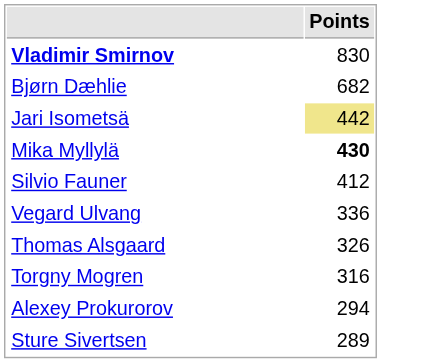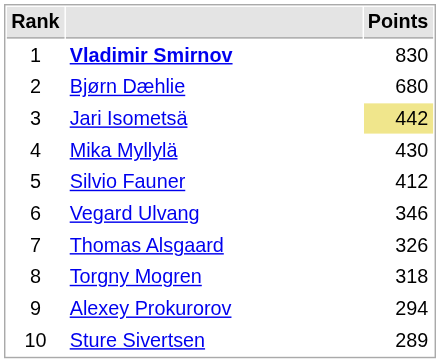+ column: Rank | 1 | 2 | 3 | 4 | 5 | 6 | 7 | 8 | 9 | 10
Bjørn Dæhlie | Points: 682 -> 680
Mika Myllylä | Points: bold -> normal
Vegard Ulvang | Points: 336 -> 346
Torgny Mogren | Points: 316 -> 318
